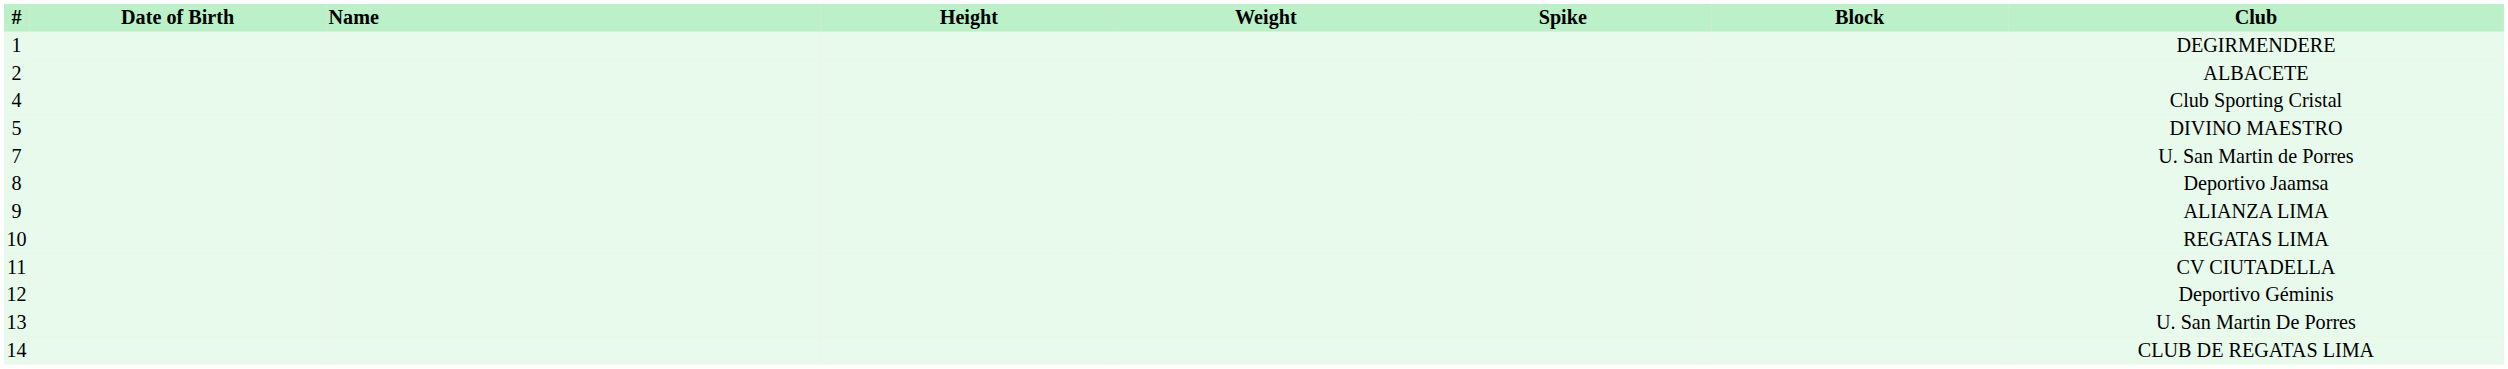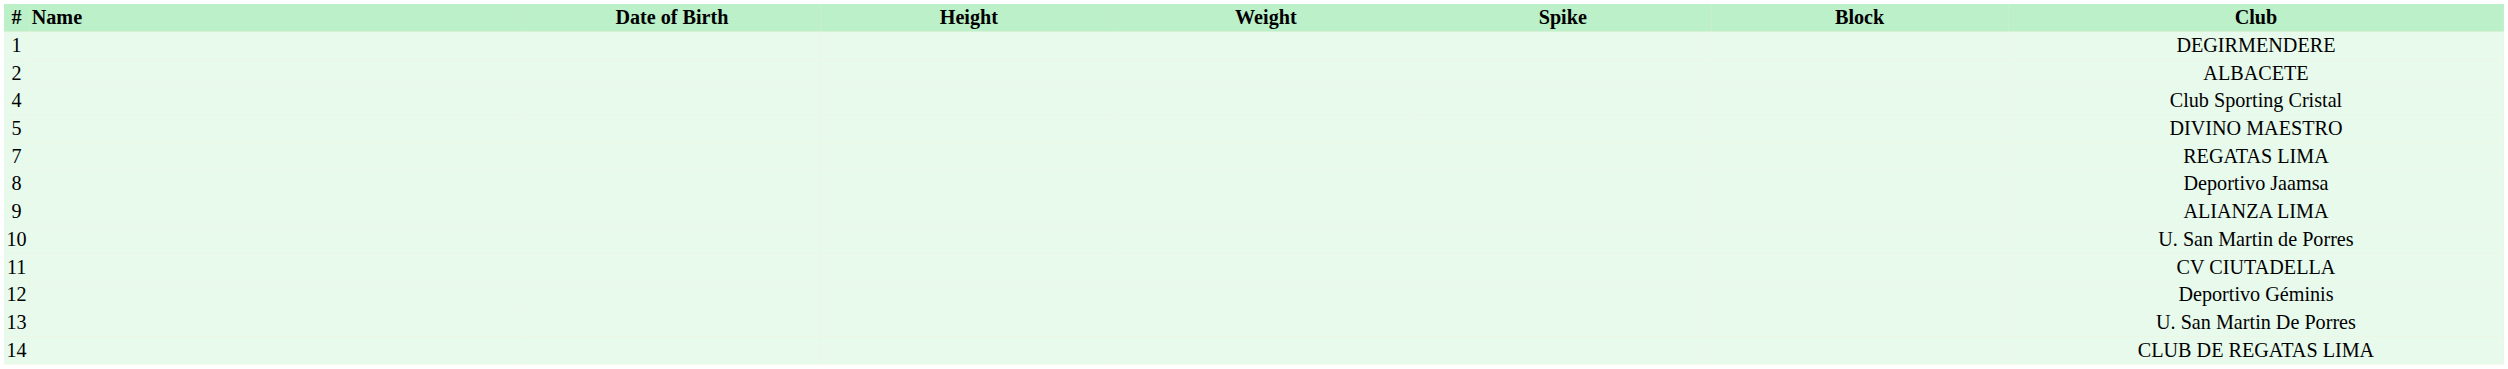columns swapped: Name <-> Date of Birth
7 | Club: U. San Martin de Porres -> REGATAS LIMA
10 | Club: REGATAS LIMA -> U. San Martin de Porres
